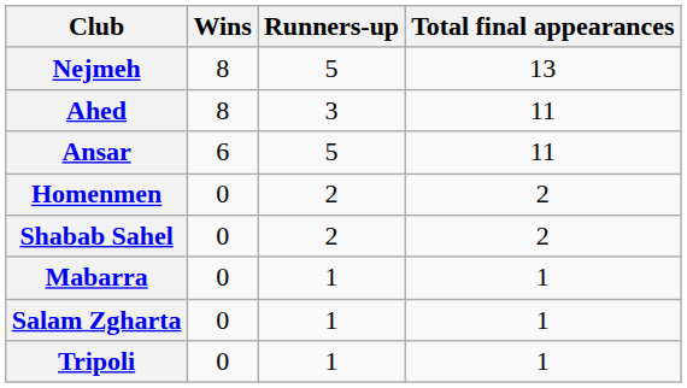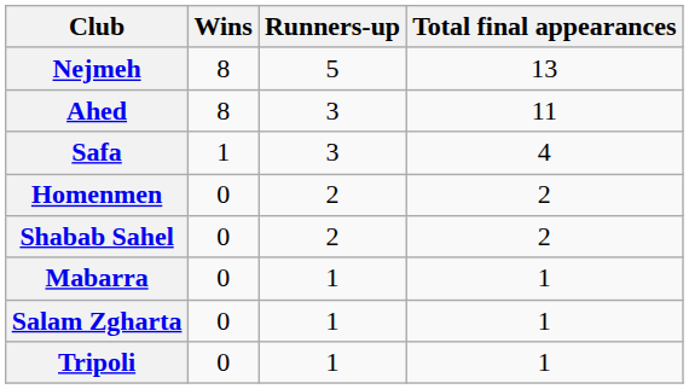- row: Ansar | 6 | 5 | 11
+ row: Safa | 1 | 3 | 4
